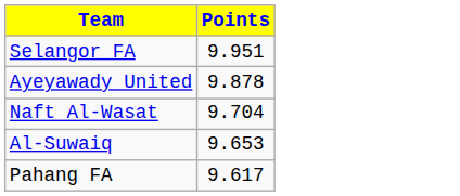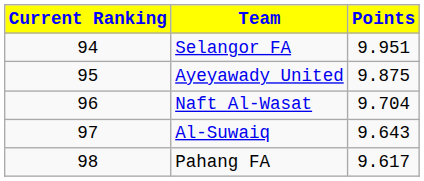+ column: Current Ranking | 94 | 95 | 96 | 97 | 98
Ayeyawady United | Points: 9.878 -> 9.875
Al-Suwaiq | Points: 9.653 -> 9.643
